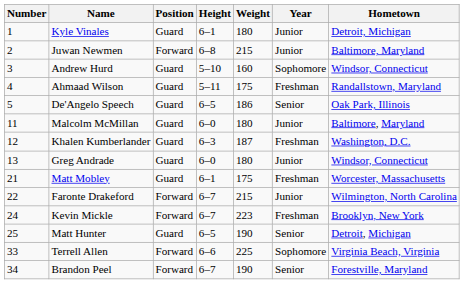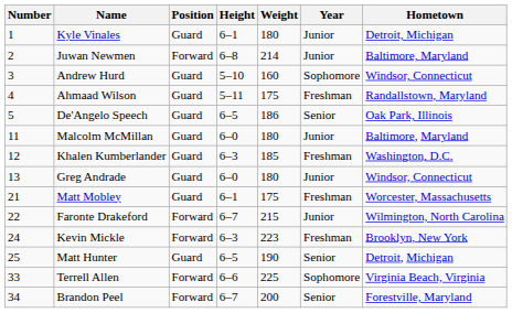Juwan Newmen | Weight: 215 -> 214
Khalen Kumberlander | Weight: 187 -> 185
Kevin Mickle | Height: 6–7 -> 6–3
Brandon Peel | Weight: 190 -> 200
